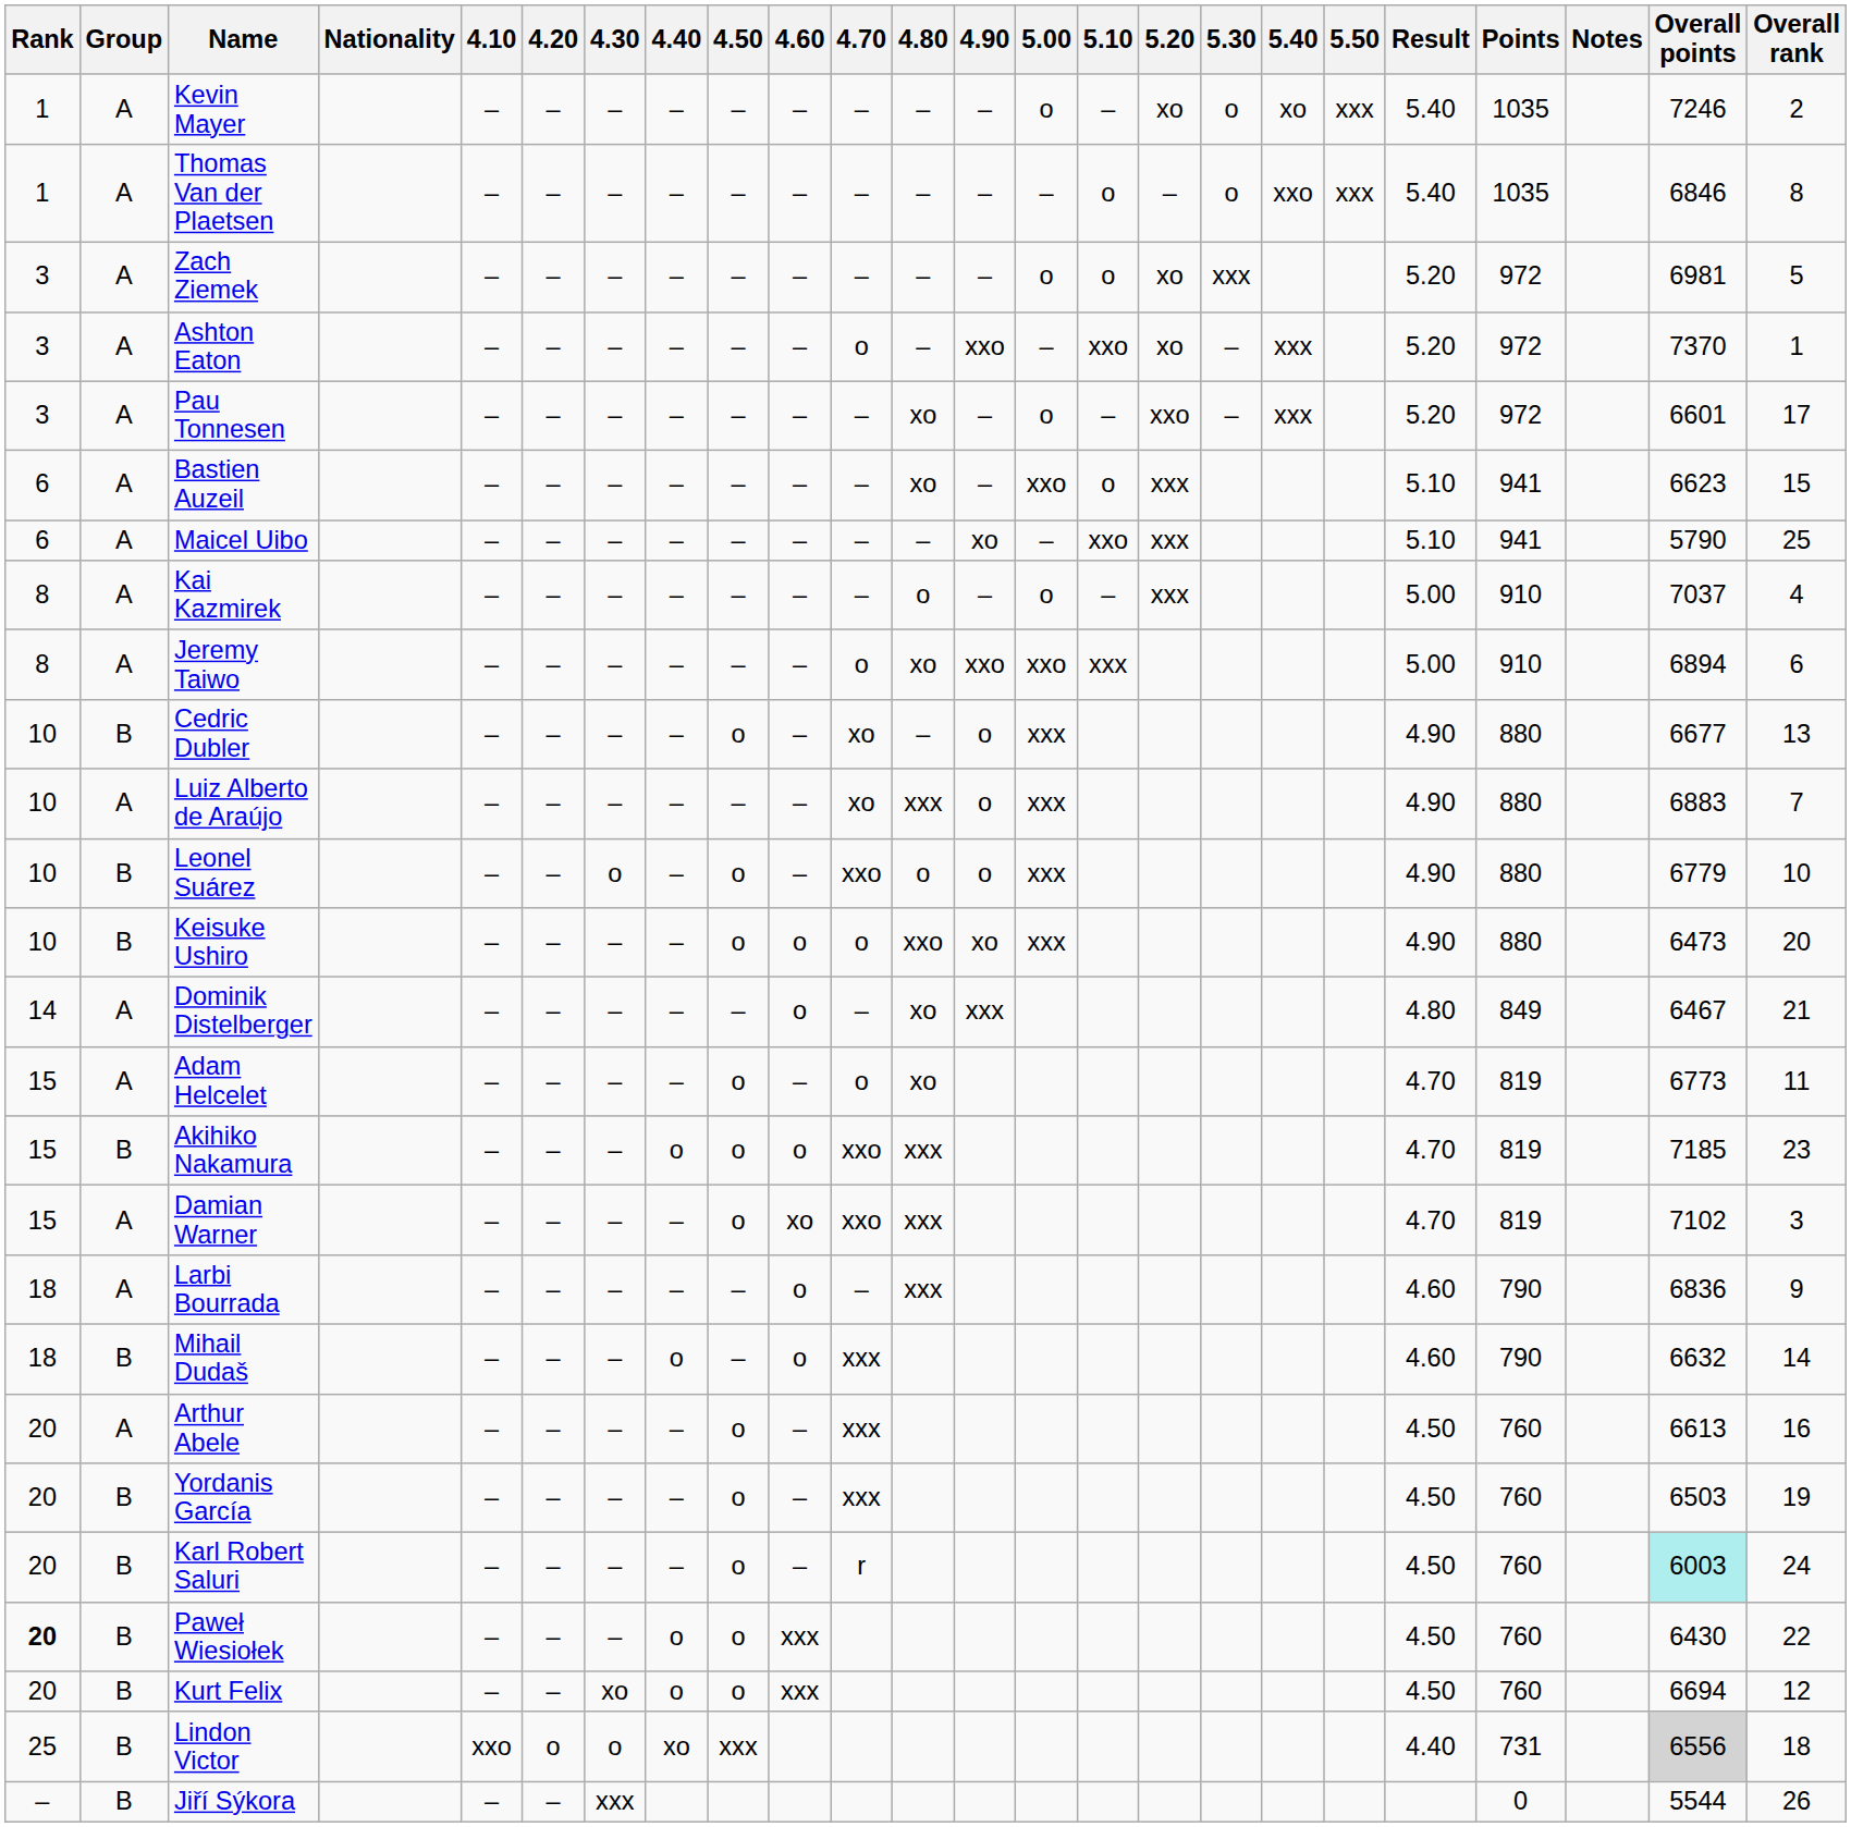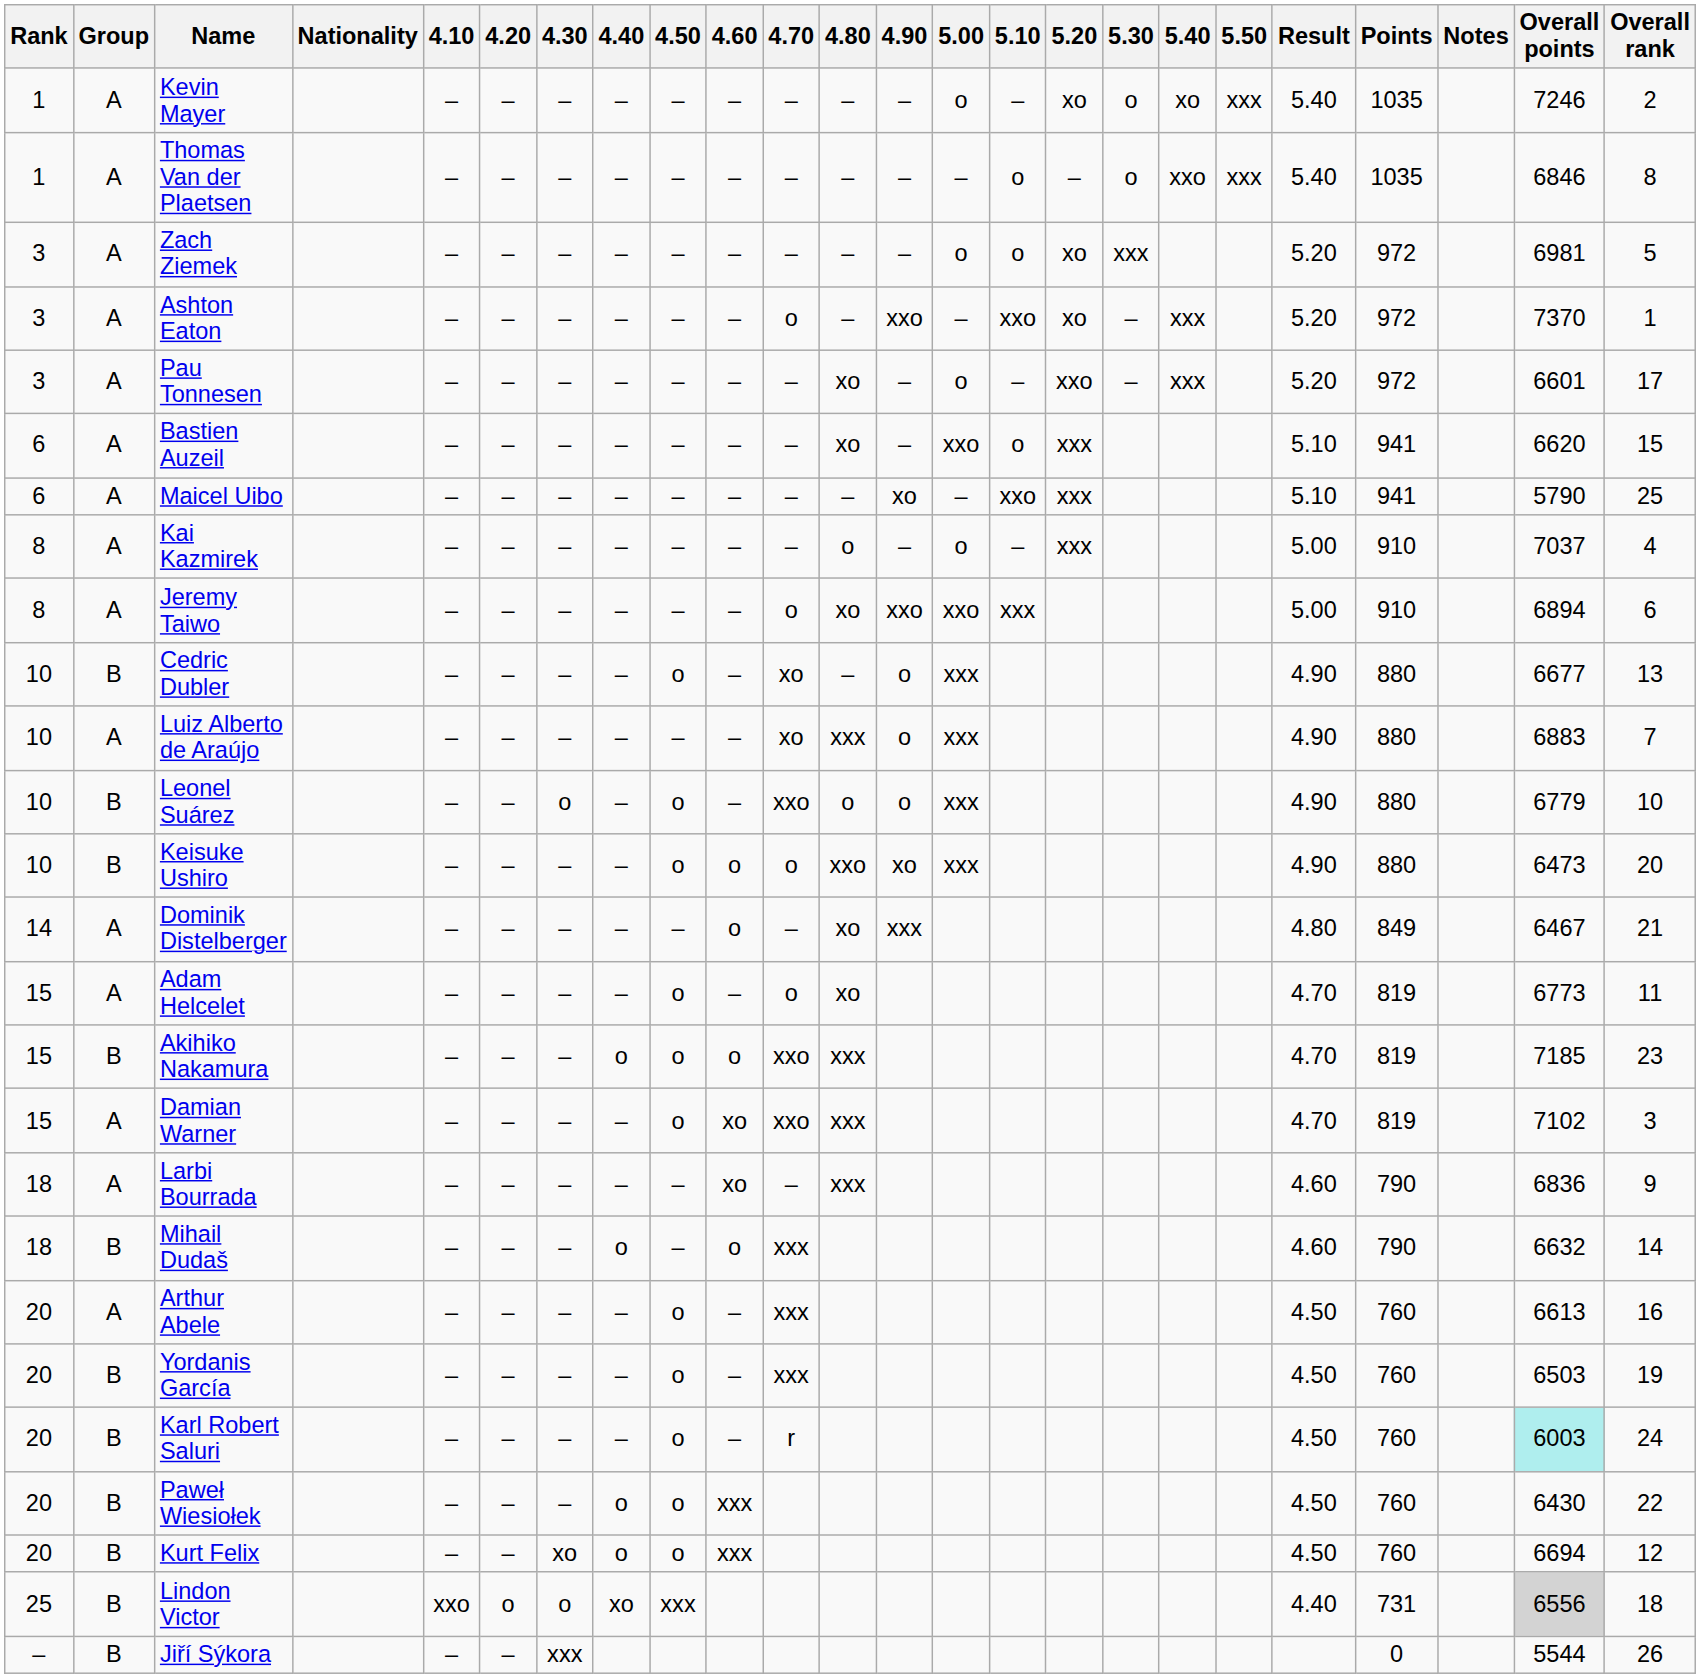Bastien Auzeil | Overall points: 6623 -> 6620
Larbi Bourrada | 4.60: o -> xo
Paweł Wiesiołek | Rank: bold -> normal
